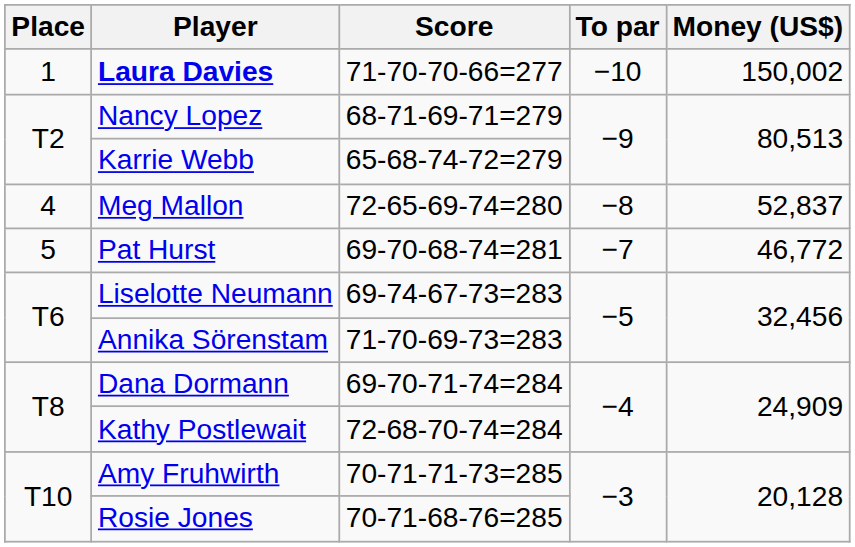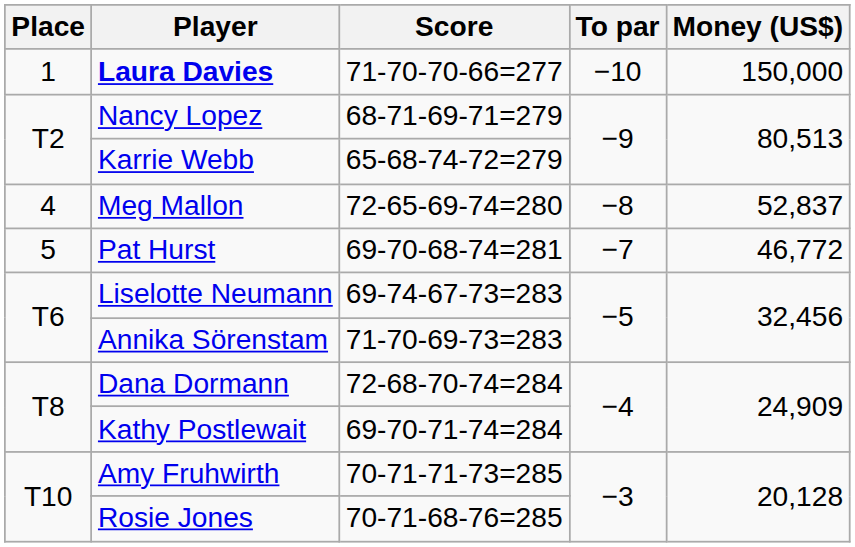Laura Davies | Money (US$): 150,002 -> 150,000
Dana Dormann | Score: 69-70-71-74=284 -> 72-68-70-74=284
Kathy Postlewait | Score: 72-68-70-74=284 -> 69-70-71-74=284
